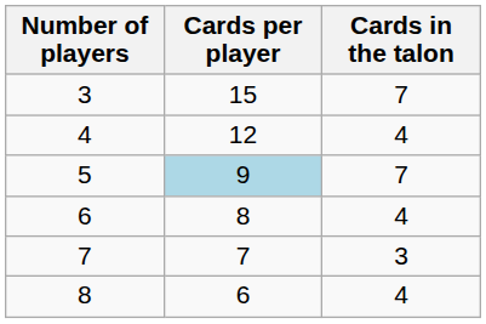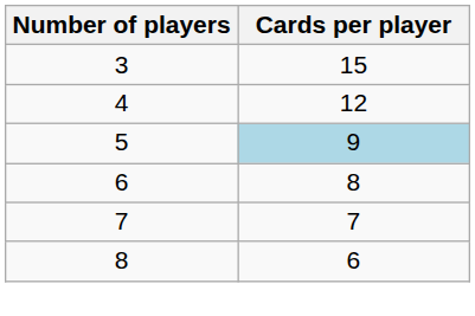- column: Cards in the talon | 7 | 4 | 7 | 4 | 3 | 4
